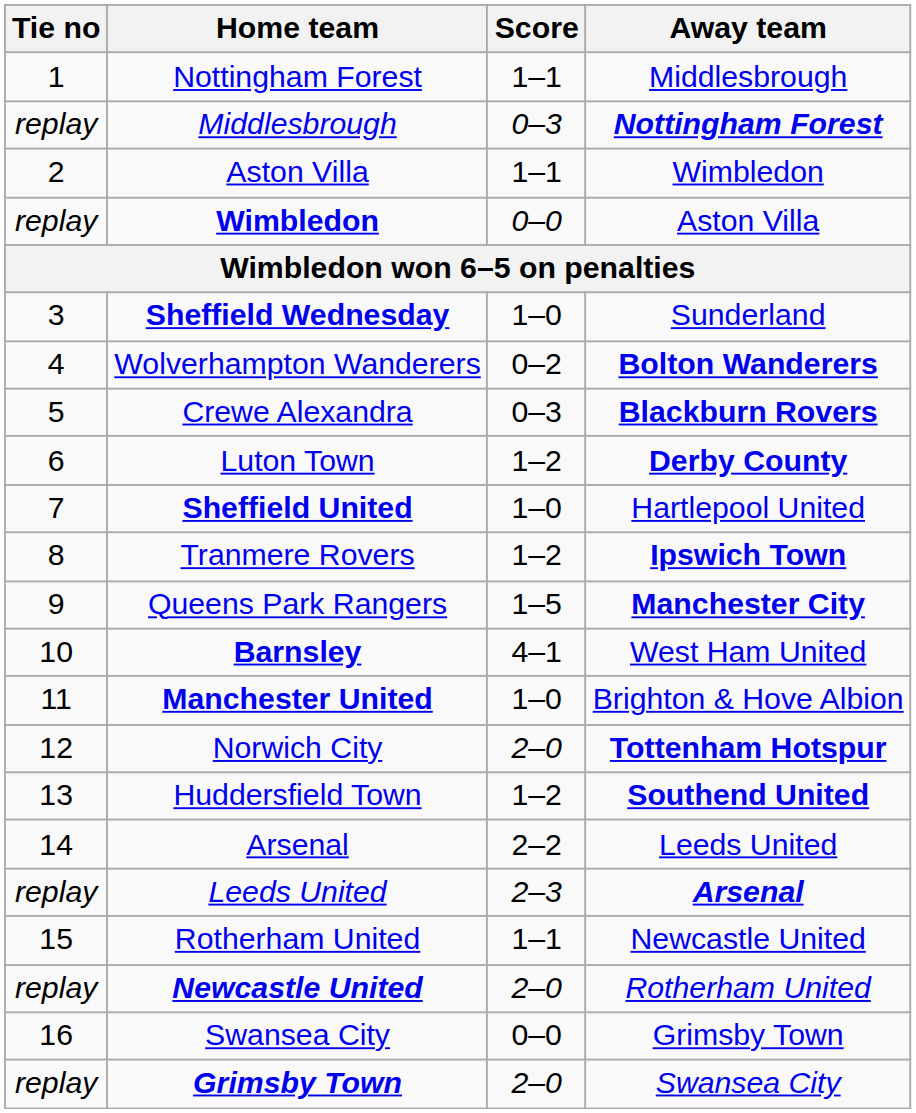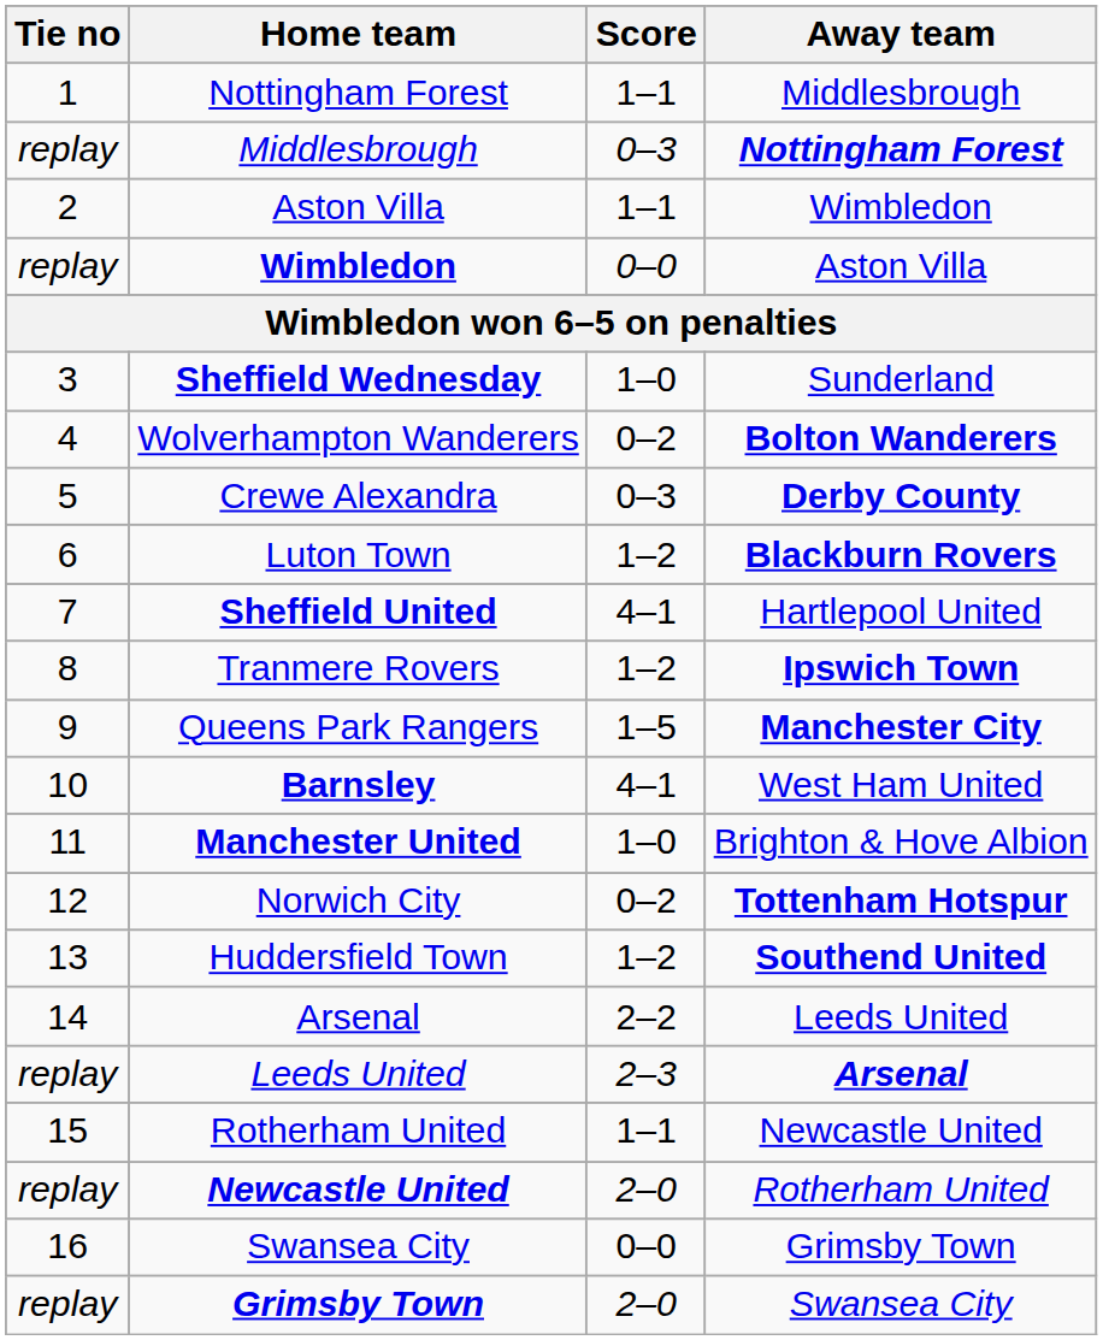Crewe Alexandra | Away team: Blackburn Rovers -> Derby County
Luton Town | Away team: Derby County -> Blackburn Rovers
Sheffield United | Score: 1–0 -> 4–1
Norwich City | Score: 2–0 -> 0–2
